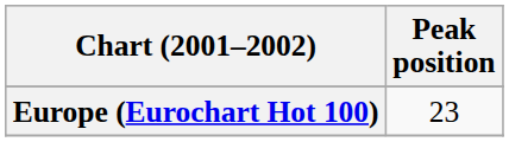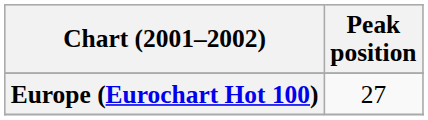Europe (Eurochart Hot 100) | Peak position: 23 -> 27
